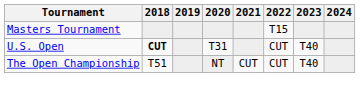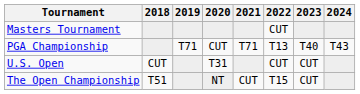Masters Tournament | 2022: T15 -> CUT
+ row: PGA Championship | T71 | CUT | T71 | T13 | T40 | T43
U.S. Open | 2018: bold -> normal
U.S. Open | 2023: T40 -> CUT
The Open Championship | 2022: CUT -> T15
The Open Championship | 2023: T40 -> CUT
